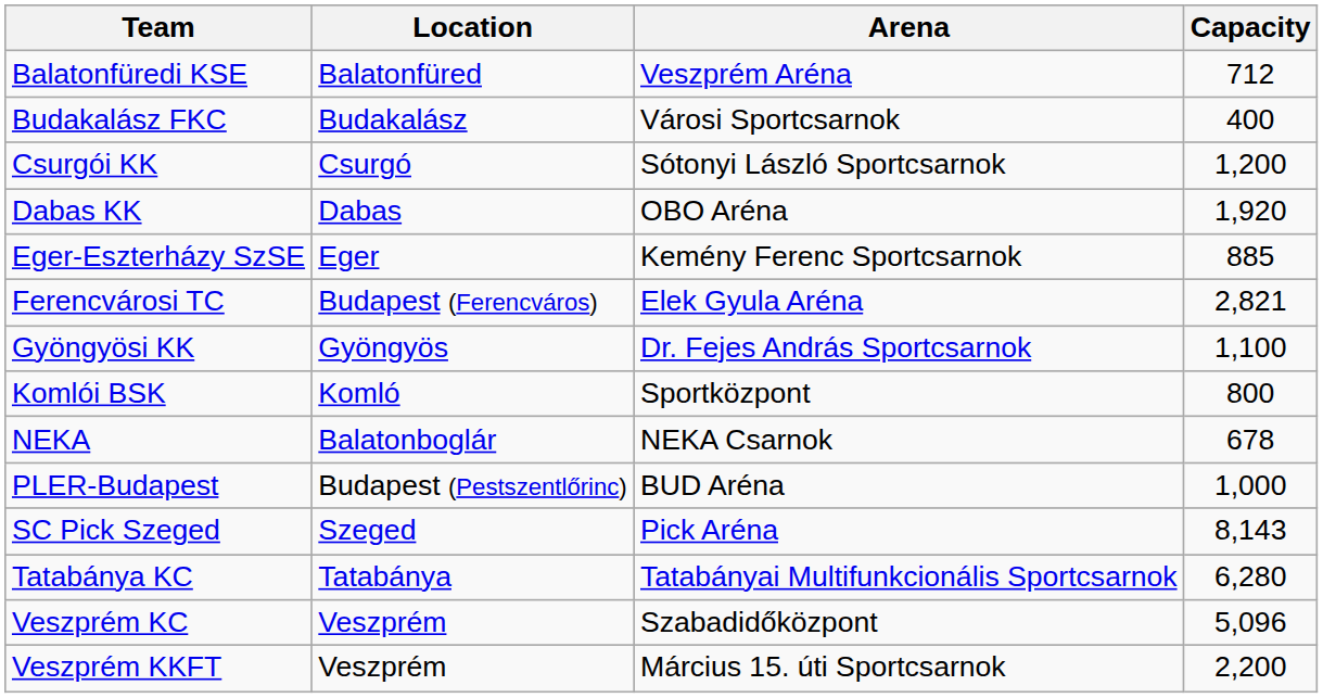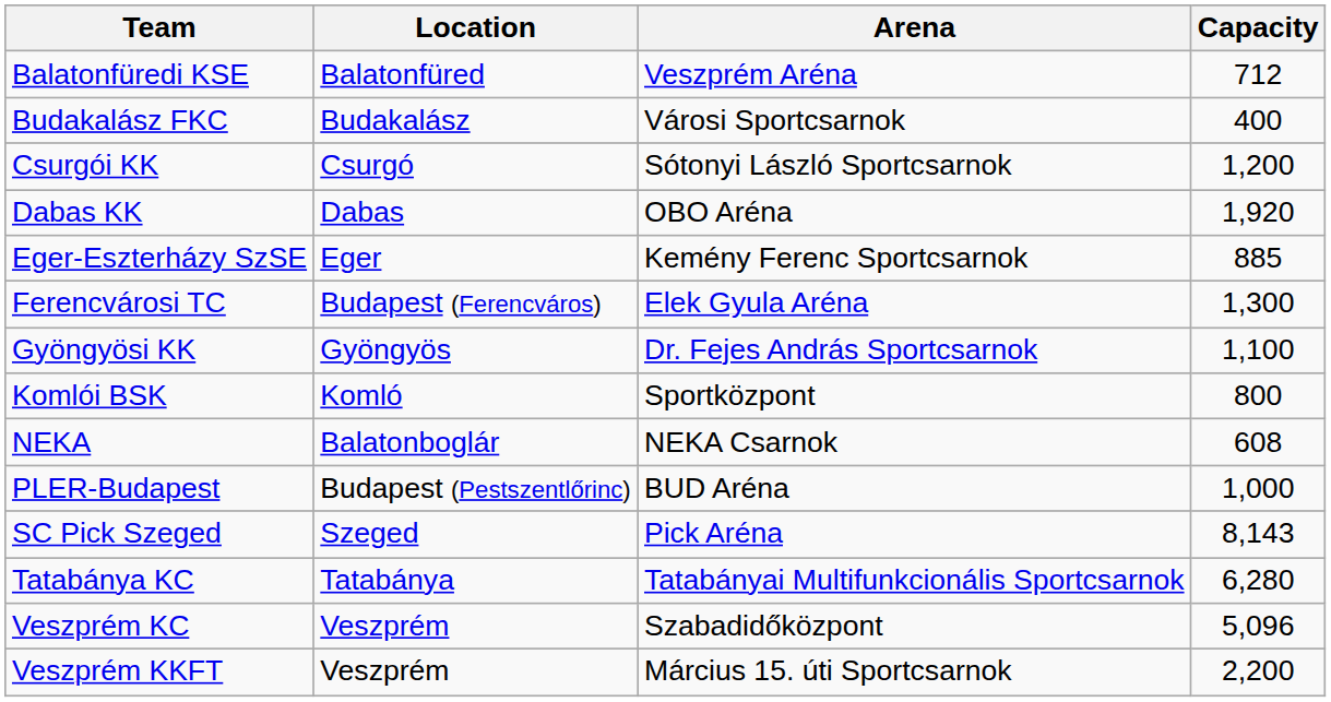Ferencvárosi TC | Capacity: 2,821 -> 1,300
NEKA | Capacity: 678 -> 608
